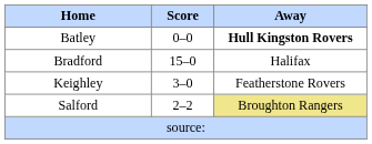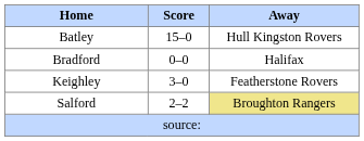Batley | Score: 0–0 -> 15–0
Batley | Away: bold -> normal
Bradford | Score: 15–0 -> 0–0
